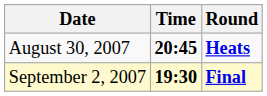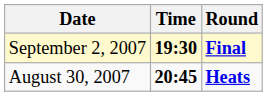rows swapped: August 30, 2007 <-> September 2, 2007
